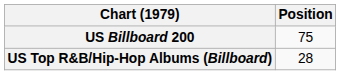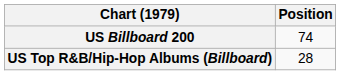US Billboard 200 | Position: 75 -> 74
